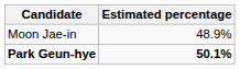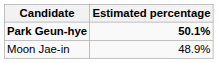rows swapped: Park Geun-hye <-> Moon Jae-in
